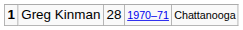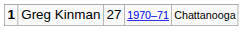Greg Kinman | column 3: 28 -> 27
